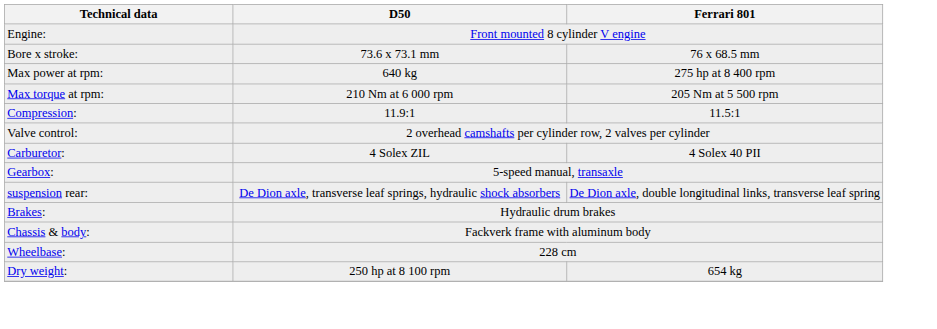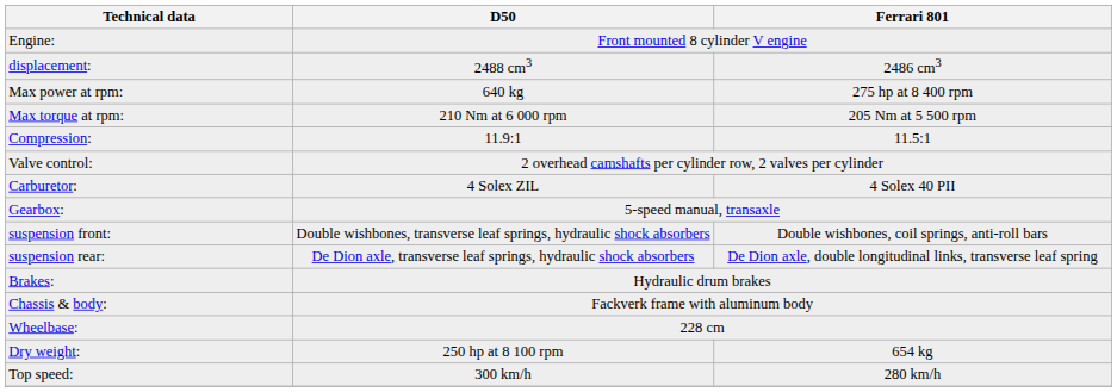+ row: displacement: | 2488 cm3 | 2486 cm3
- row: Bore x stroke: | 73.6 x 73.1 mm | 76 x 68.5 mm
+ row: suspension front: | Double wishbones, transverse leaf springs, hydraulic shock absorbers | Double wishbones, coil springs, anti-roll bars
+ row: Top speed: | 300 km/h | 280 km/h
